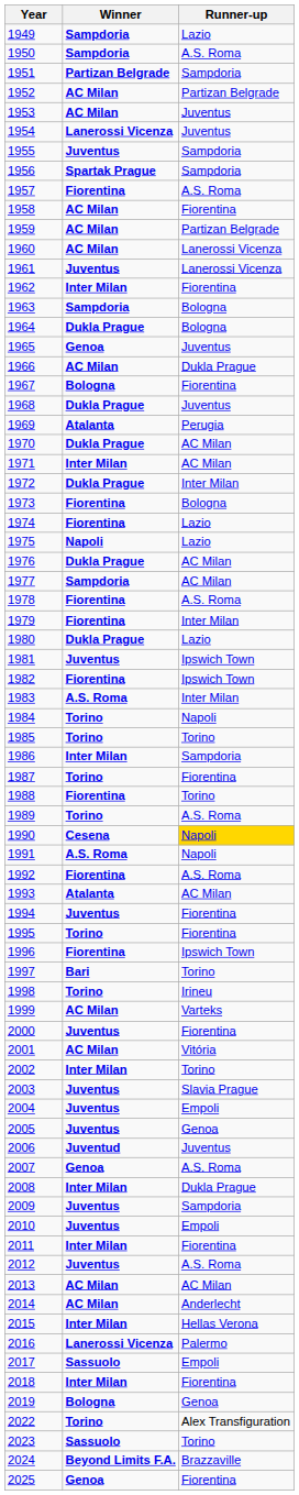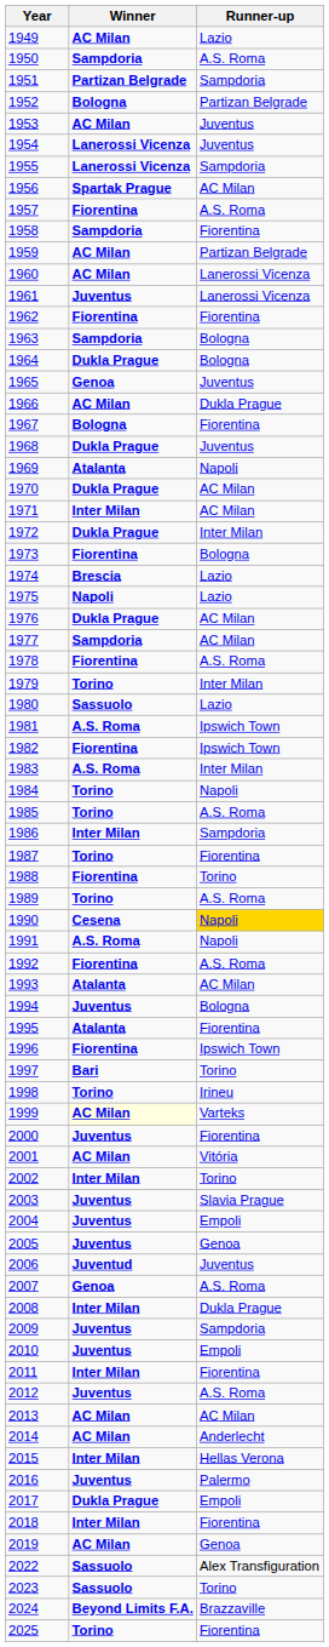1949 | Winner: Sampdoria -> AC Milan
1952 | Winner: AC Milan -> Bologna
1955 | Winner: Juventus -> Lanerossi Vicenza
1956 | Runner-up: Sampdoria -> AC Milan
1958 | Winner: AC Milan -> Sampdoria
1962 | Winner: Inter Milan -> Fiorentina
1969 | Runner-up: Perugia -> Napoli
1974 | Winner: Fiorentina -> Brescia
1979 | Winner: Fiorentina -> Torino
1980 | Winner: Dukla Prague -> Sassuolo
1981 | Winner: Juventus -> A.S. Roma
1985 | Runner-up: Torino -> A.S. Roma
1994 | Runner-up: Fiorentina -> Bologna
1995 | Winner: Torino -> Atalanta
1999 | Winner: no background -> lightyellow background
2016 | Winner: Lanerossi Vicenza -> Juventus
2017 | Winner: Sassuolo -> Dukla Prague
2019 | Winner: Bologna -> AC Milan
2022 | Winner: Torino -> Sassuolo
2025 | Winner: Genoa -> Torino
